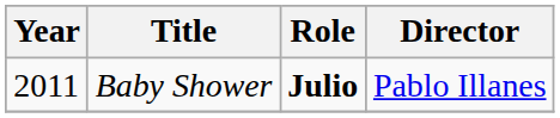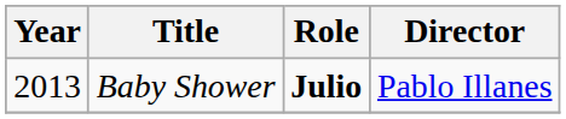Baby Shower | Year: 2011 -> 2013
